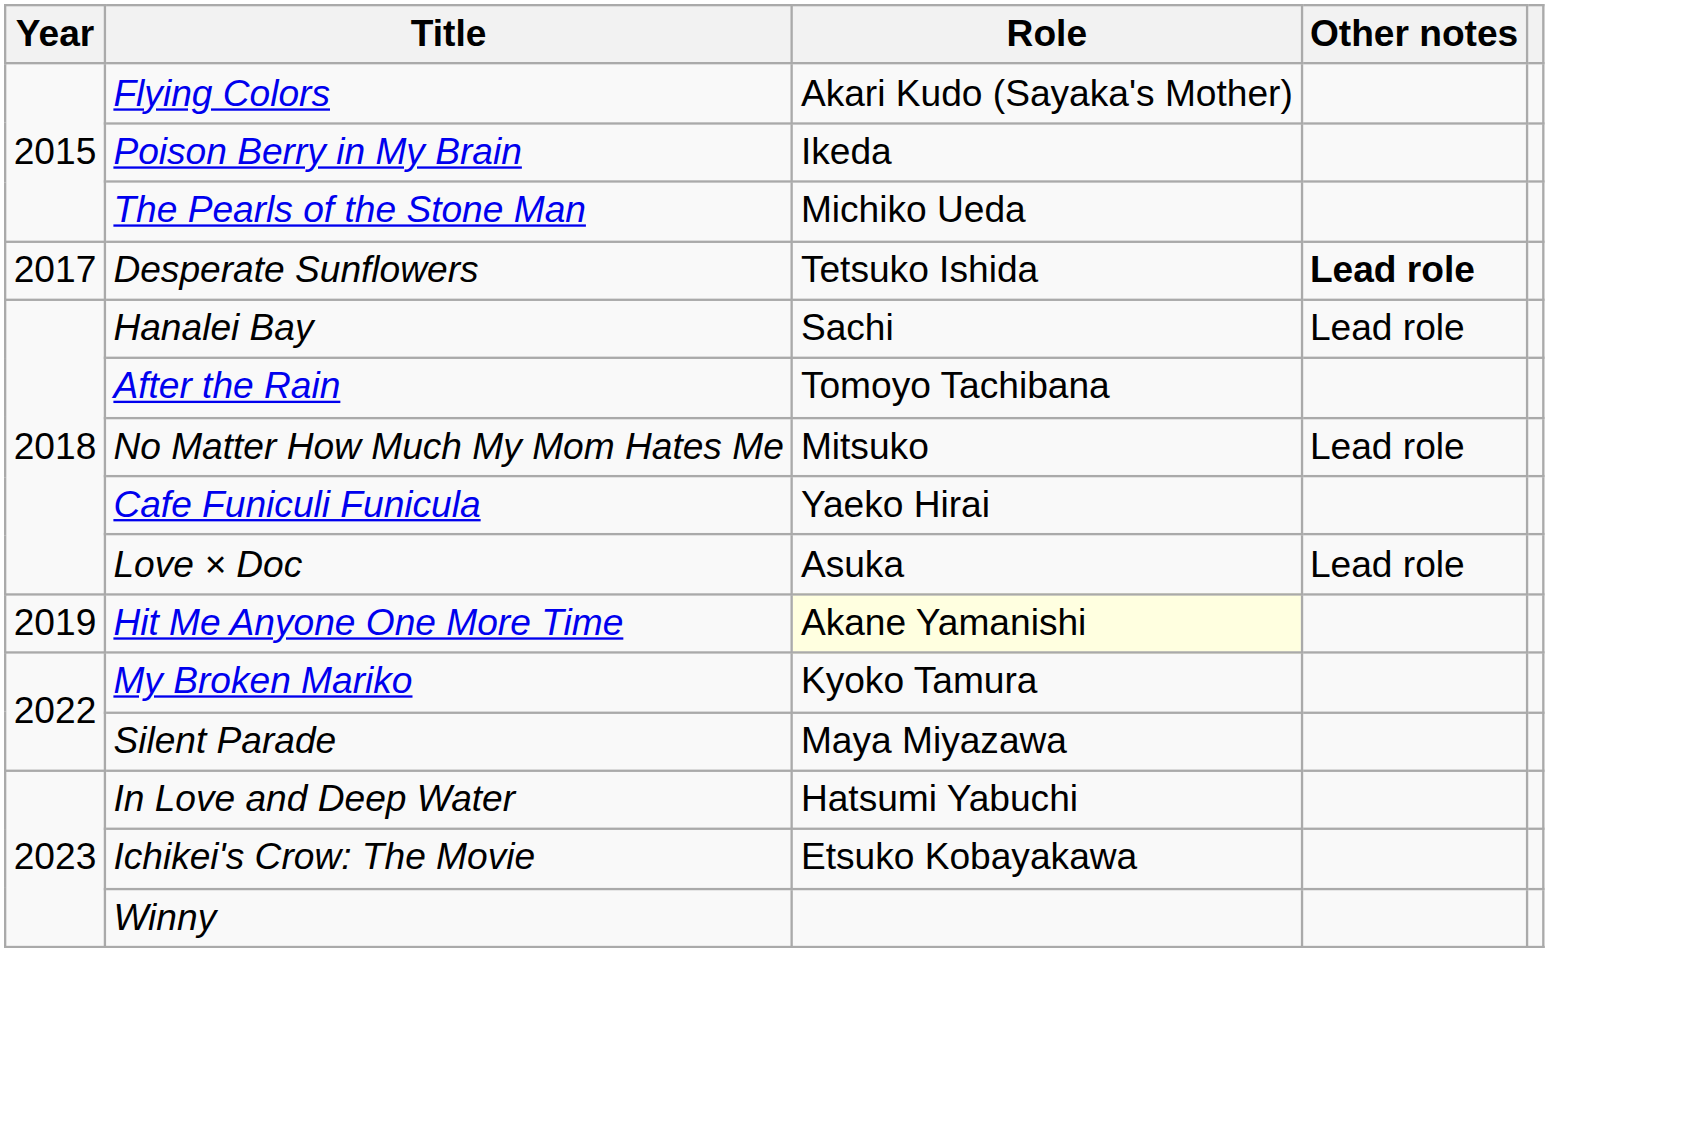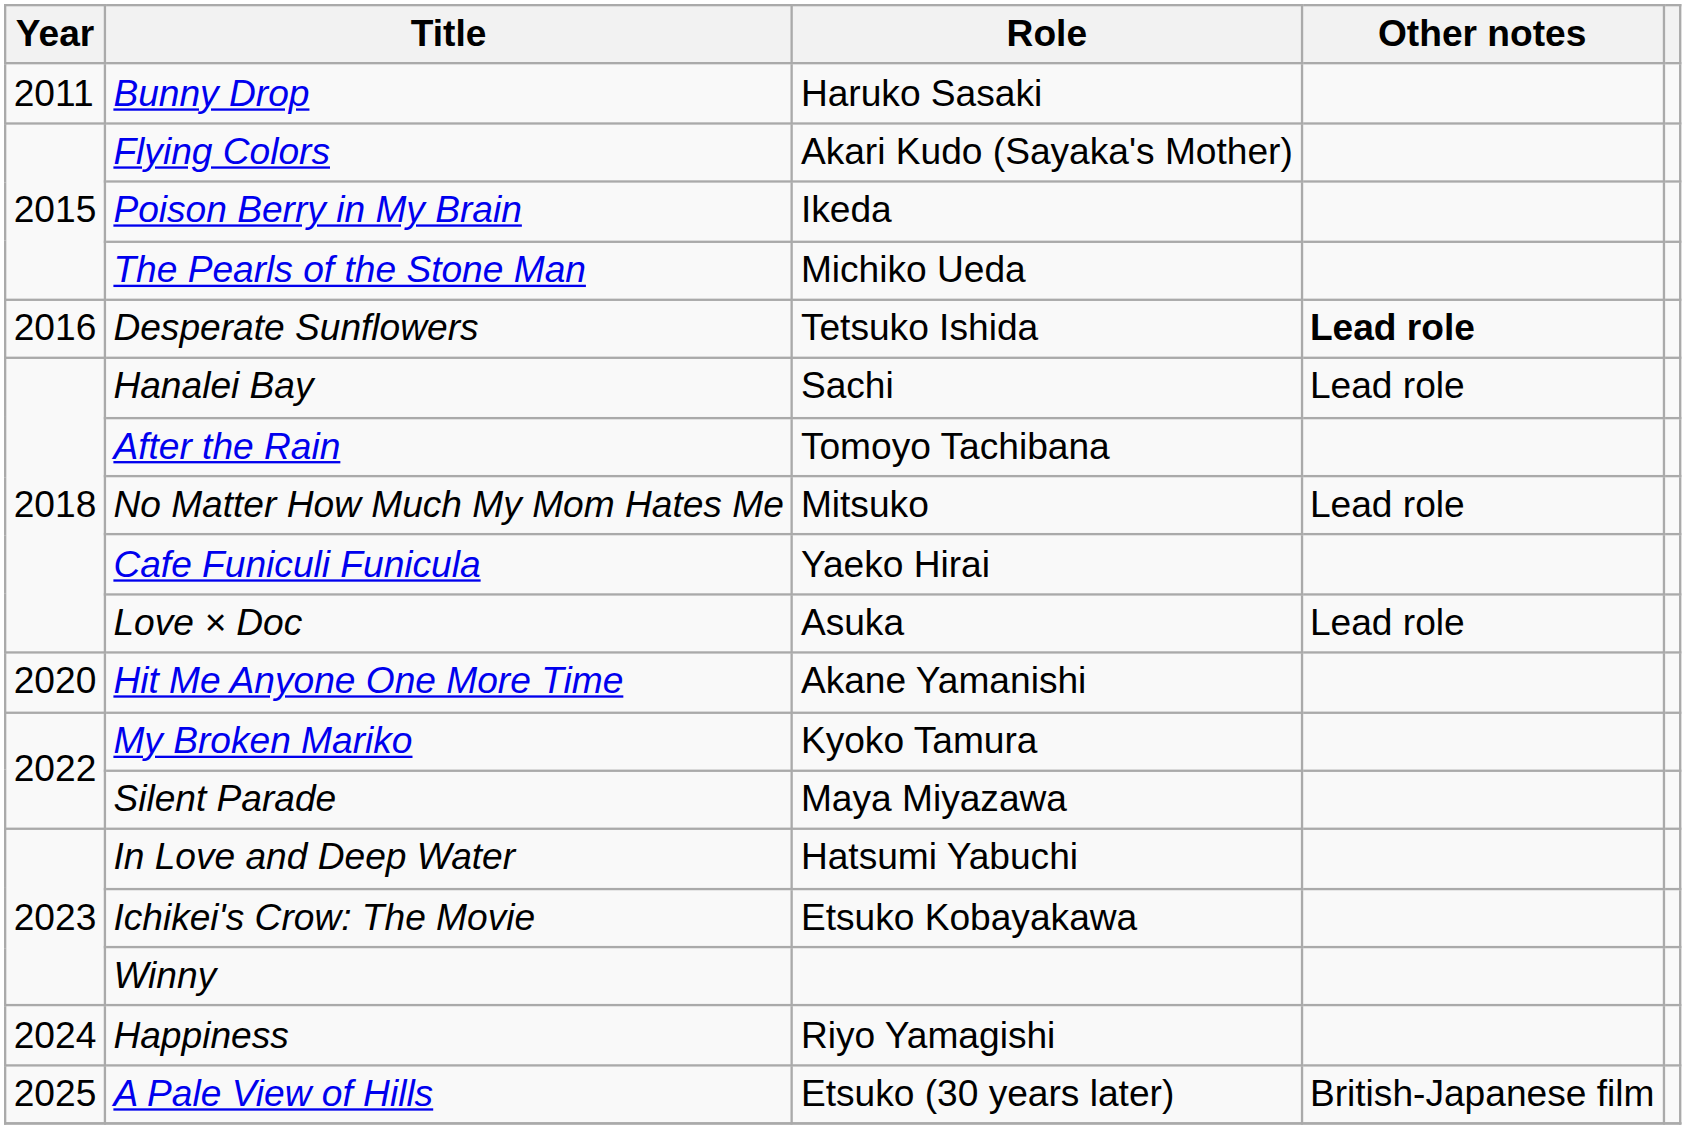+ row: 2011 | Bunny Drop | Haruko Sasaki
Desperate Sunflowers | Year: 2017 -> 2016
Hit Me Anyone One More Time | Year: 2019 -> 2020
Hit Me Anyone One More Time | Role: lightyellow background -> no background
+ row: 2024 | Happiness | Riyo Yamagishi
+ row: 2025 | A Pale View of Hills | Etsuko (30 years later) | British-Japanese film
